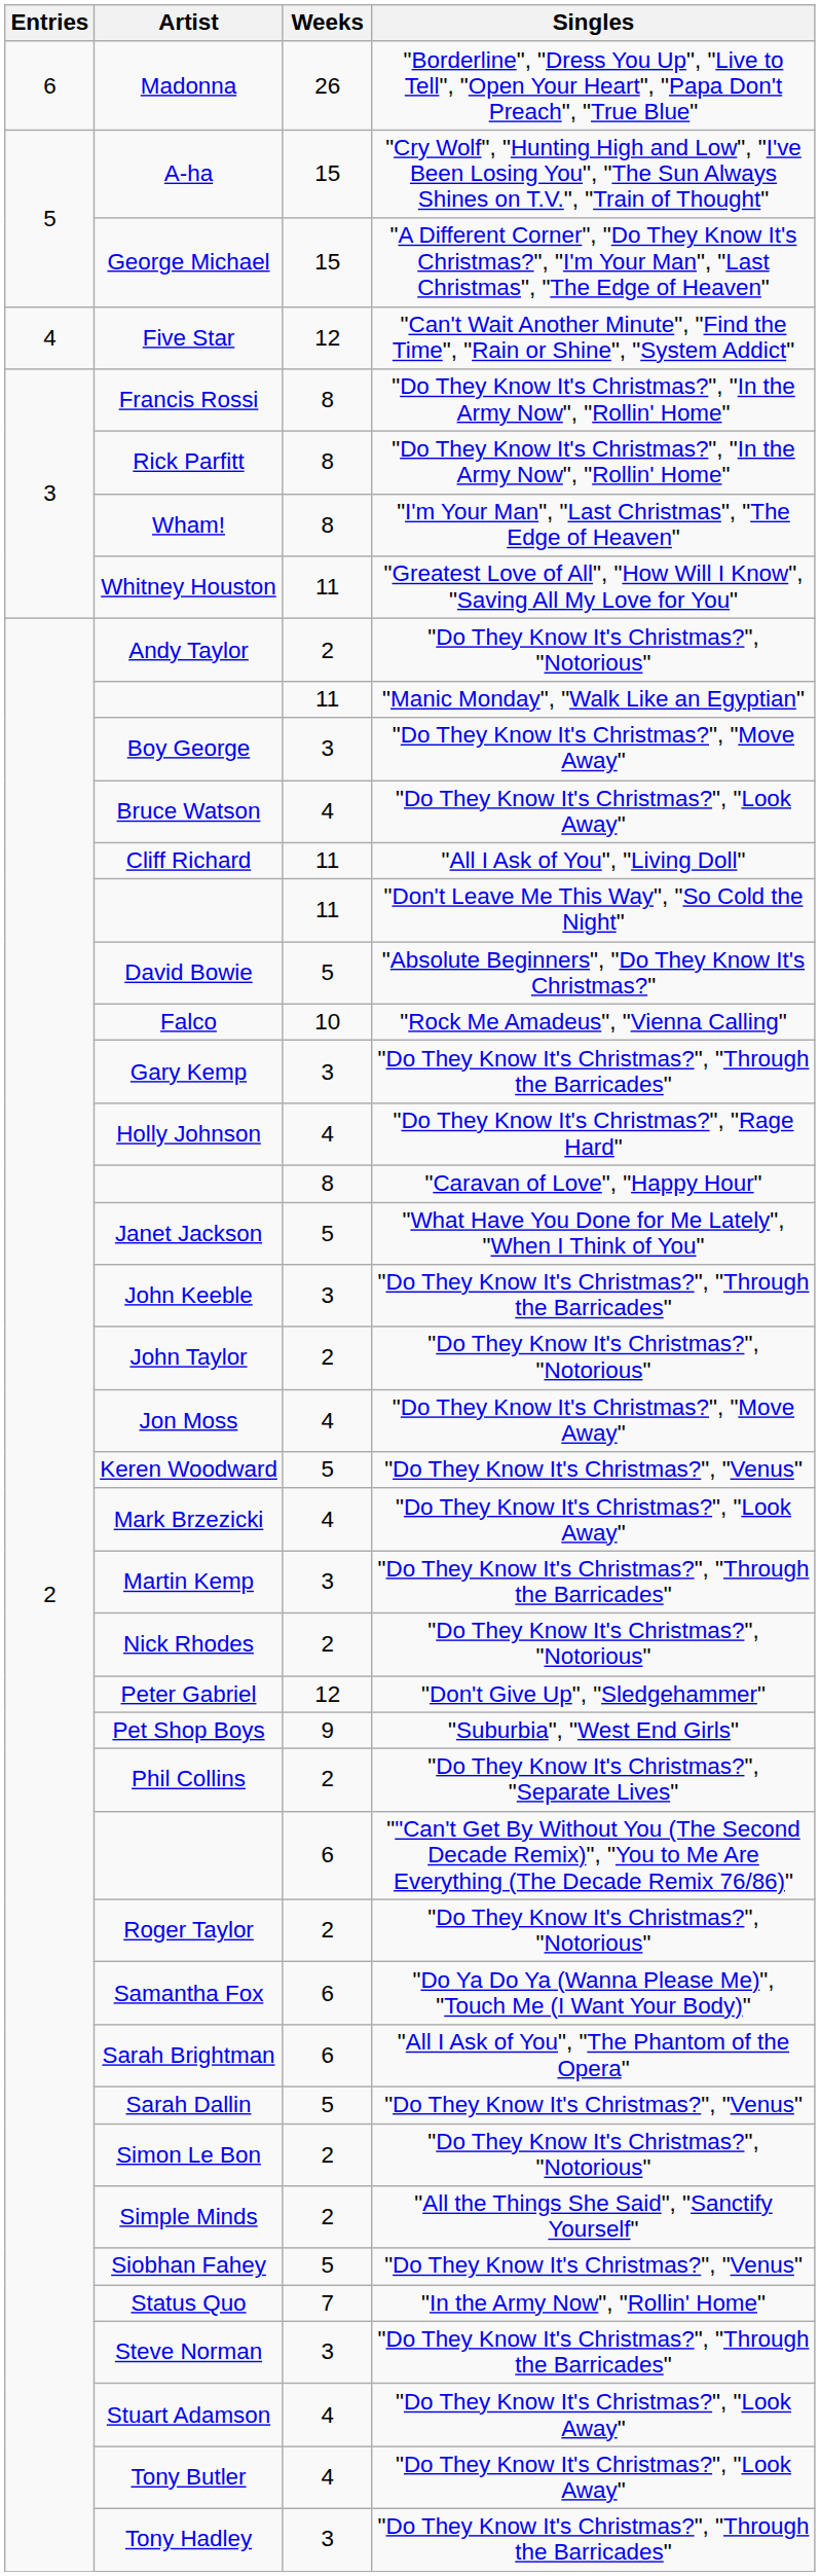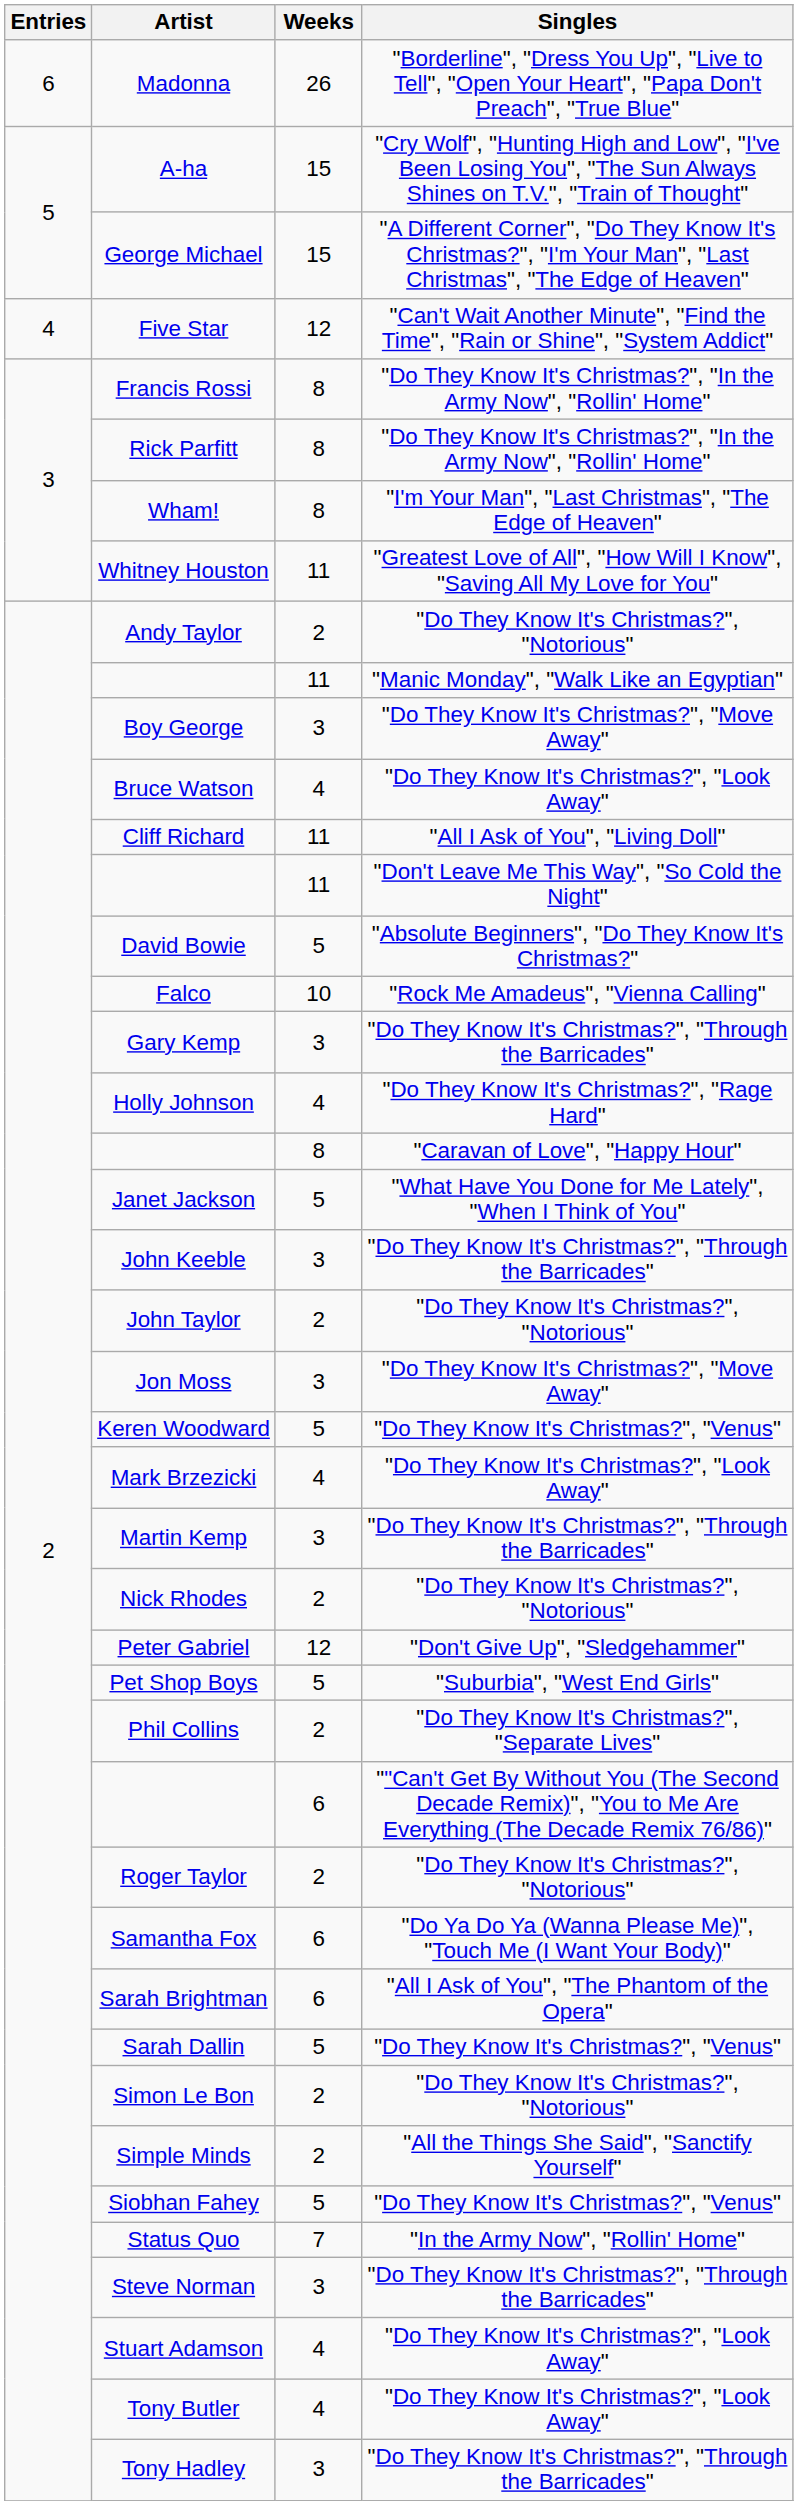Jon Moss | Weeks: 4 -> 3
Pet Shop Boys | Weeks: 9 -> 5
